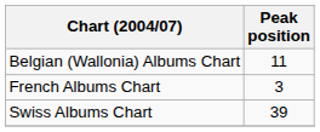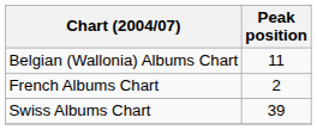French Albums Chart | Peak position: 3 -> 2
